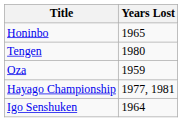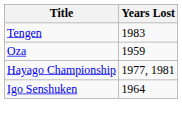- row: Honinbo | 1965
Tengen | Years Lost: 1980 -> 1983
